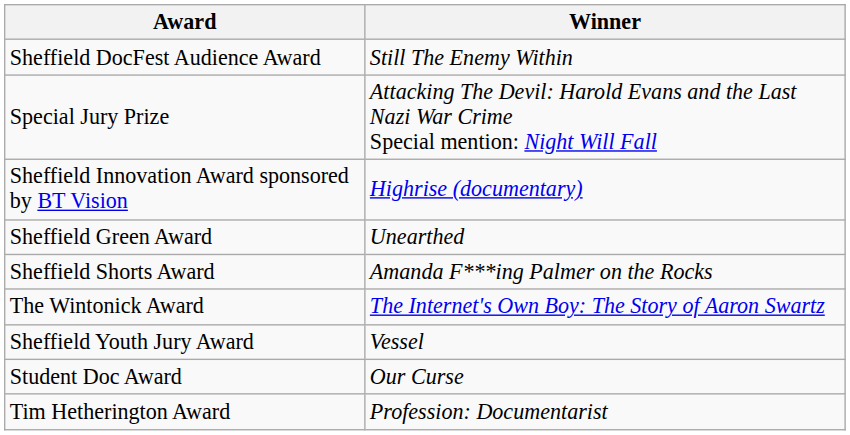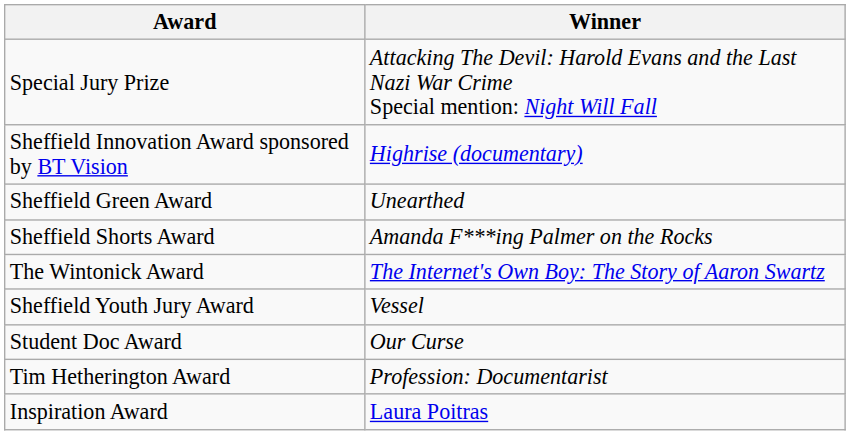- row: Sheffield DocFest Audience Award | Still The Enemy Within
+ row: Inspiration Award | Laura Poitras
